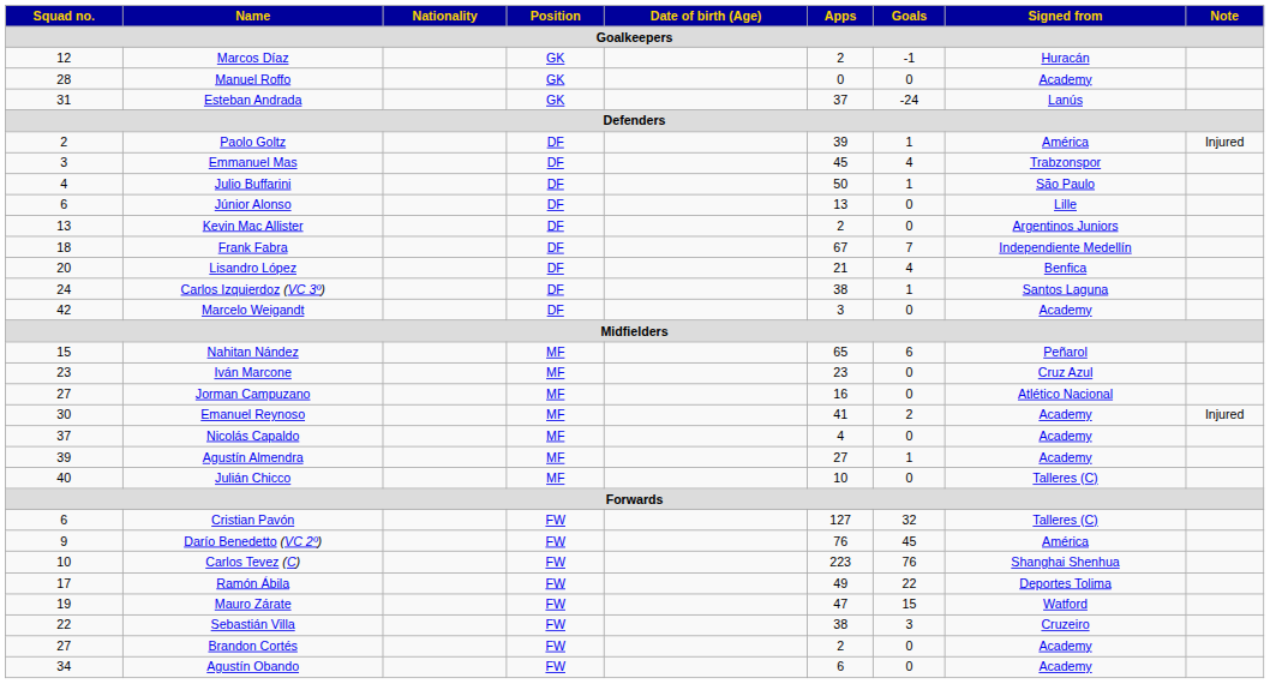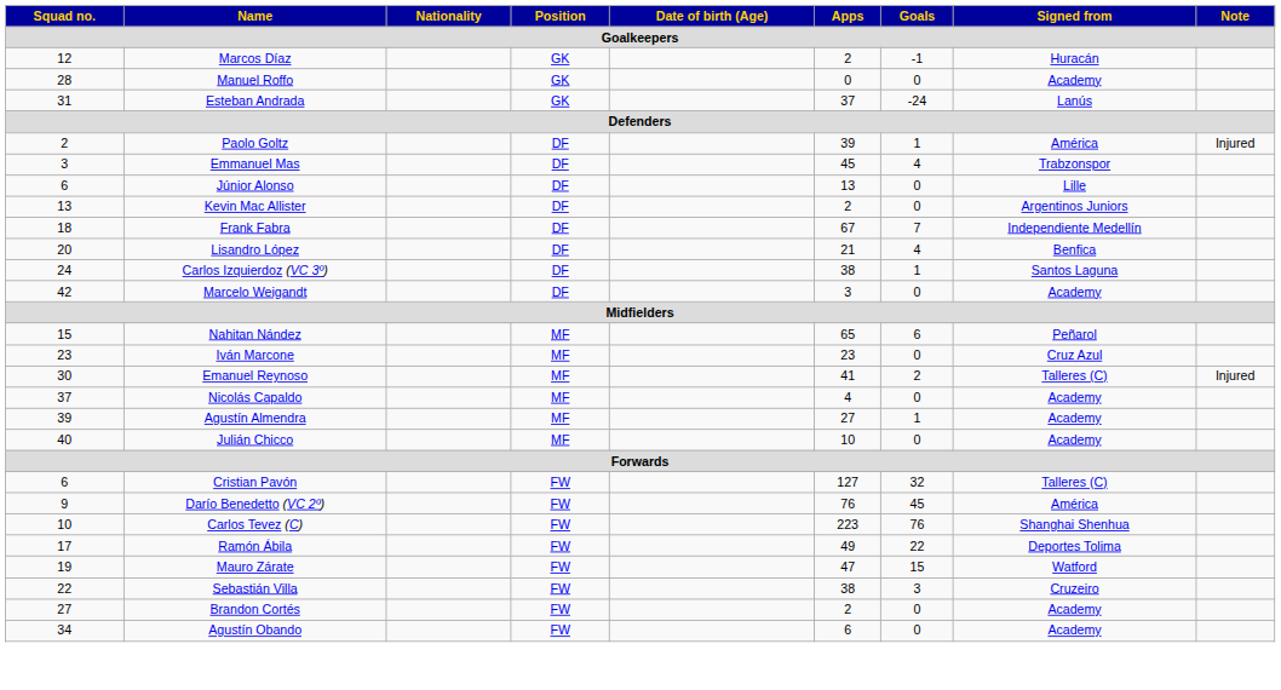- row: 4 | Julio Buffarini | DF | 50 | 1 | São Paulo
- row: 27 | Jorman Campuzano | MF | 16 | 0 | Atlético Nacional
Emanuel Reynoso | Signed from: Academy -> Talleres (C)
Julián Chicco | Signed from: Talleres (C) -> Academy
